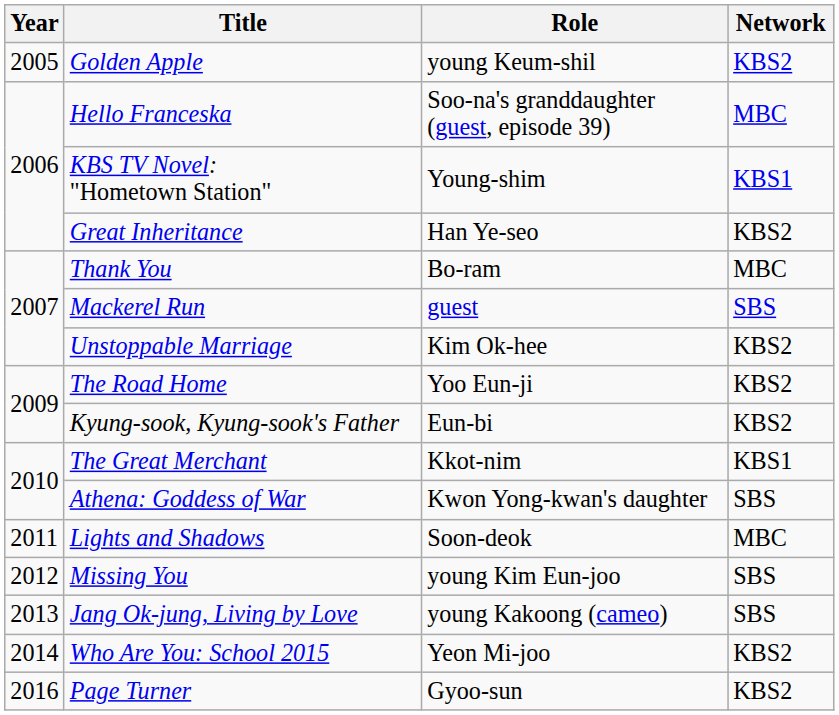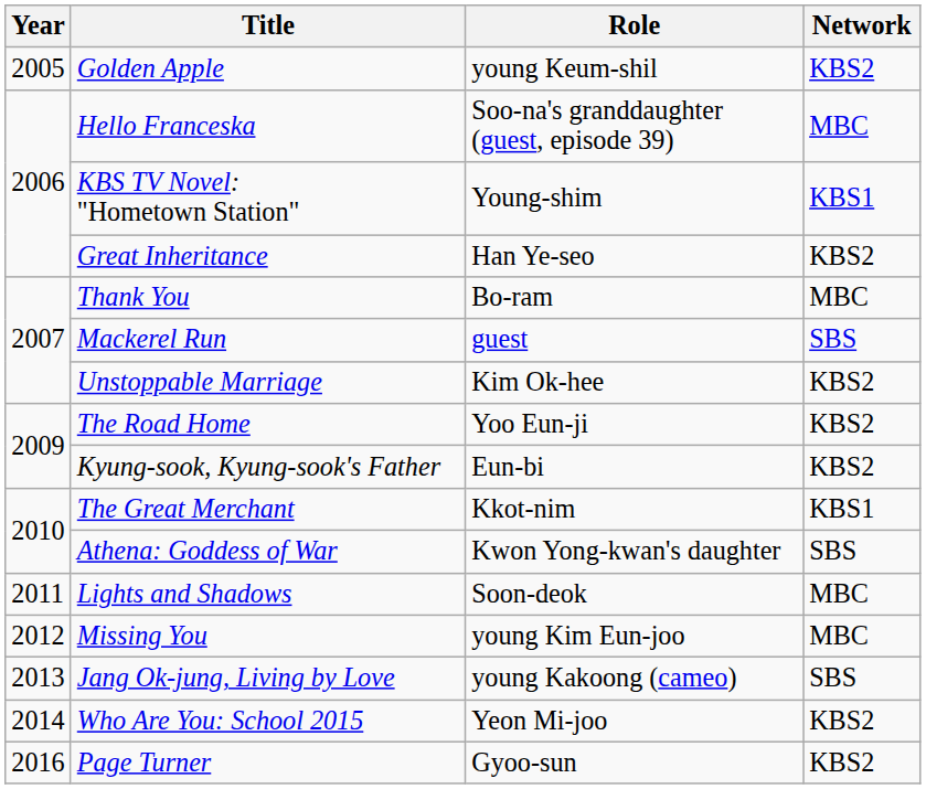Missing You | Network: SBS -> MBC
